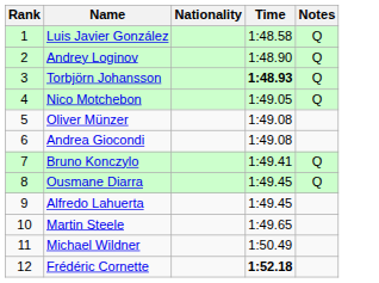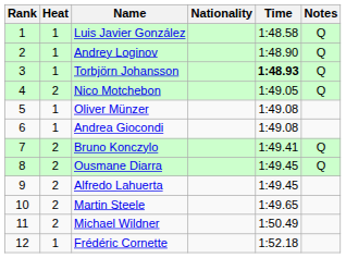+ column: Heat | 1 | 1 | 1 | 2 | 1 | 1 | 2 | 2 | 2 | 2 | 2 | 1
Frédéric Cornette | Time: bold -> normal
